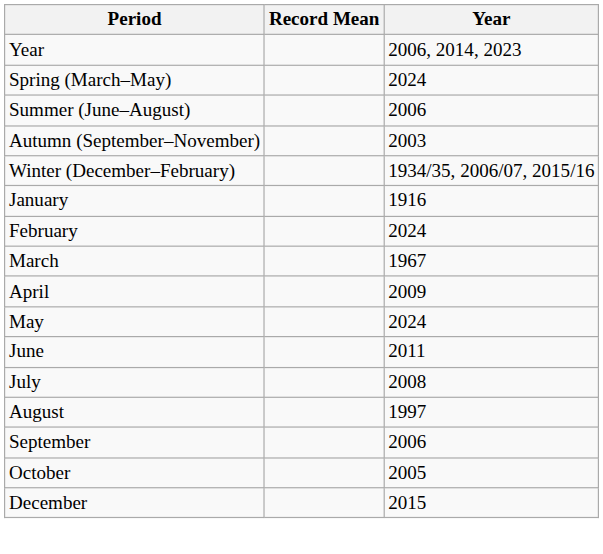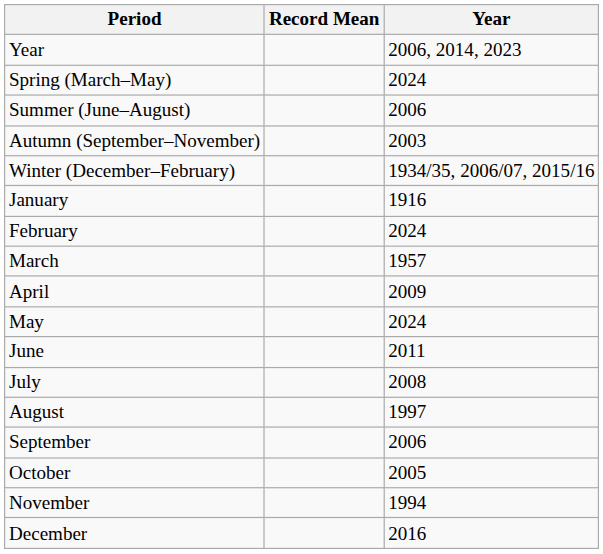March | Year: 1967 -> 1957
+ row: November | 1994
December | Year: 2015 -> 2016
